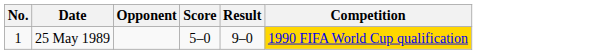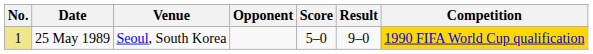+ column: Venue | Seoul, South Korea
25 May 1989 | No.: no background -> khaki background
